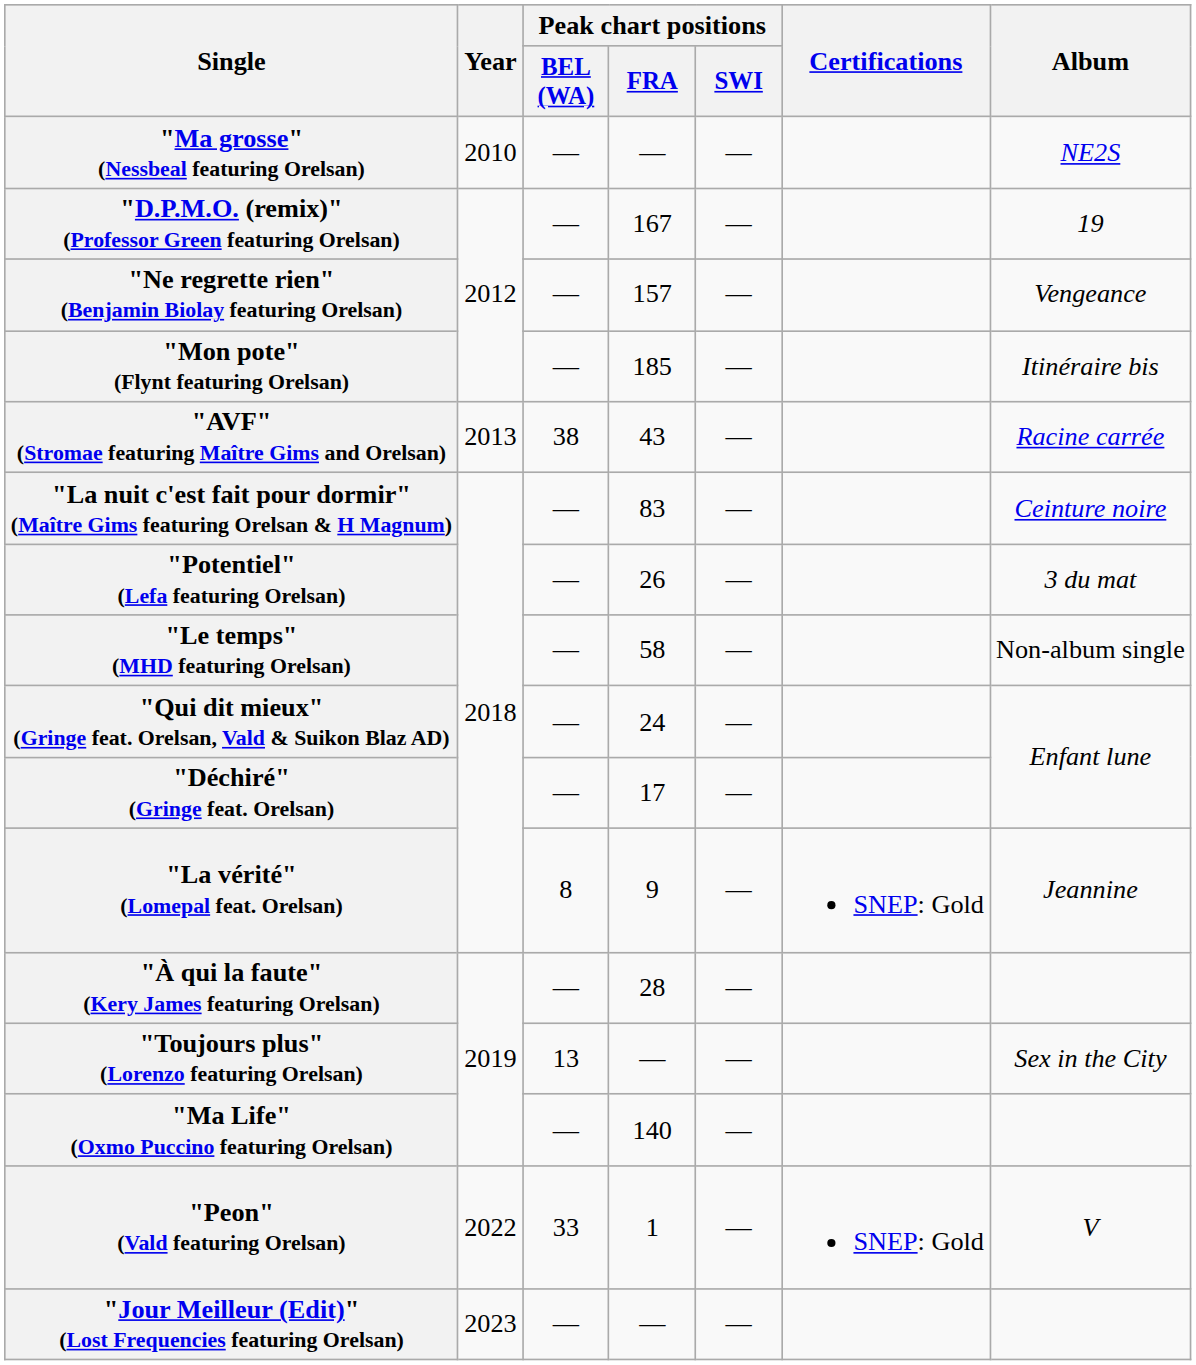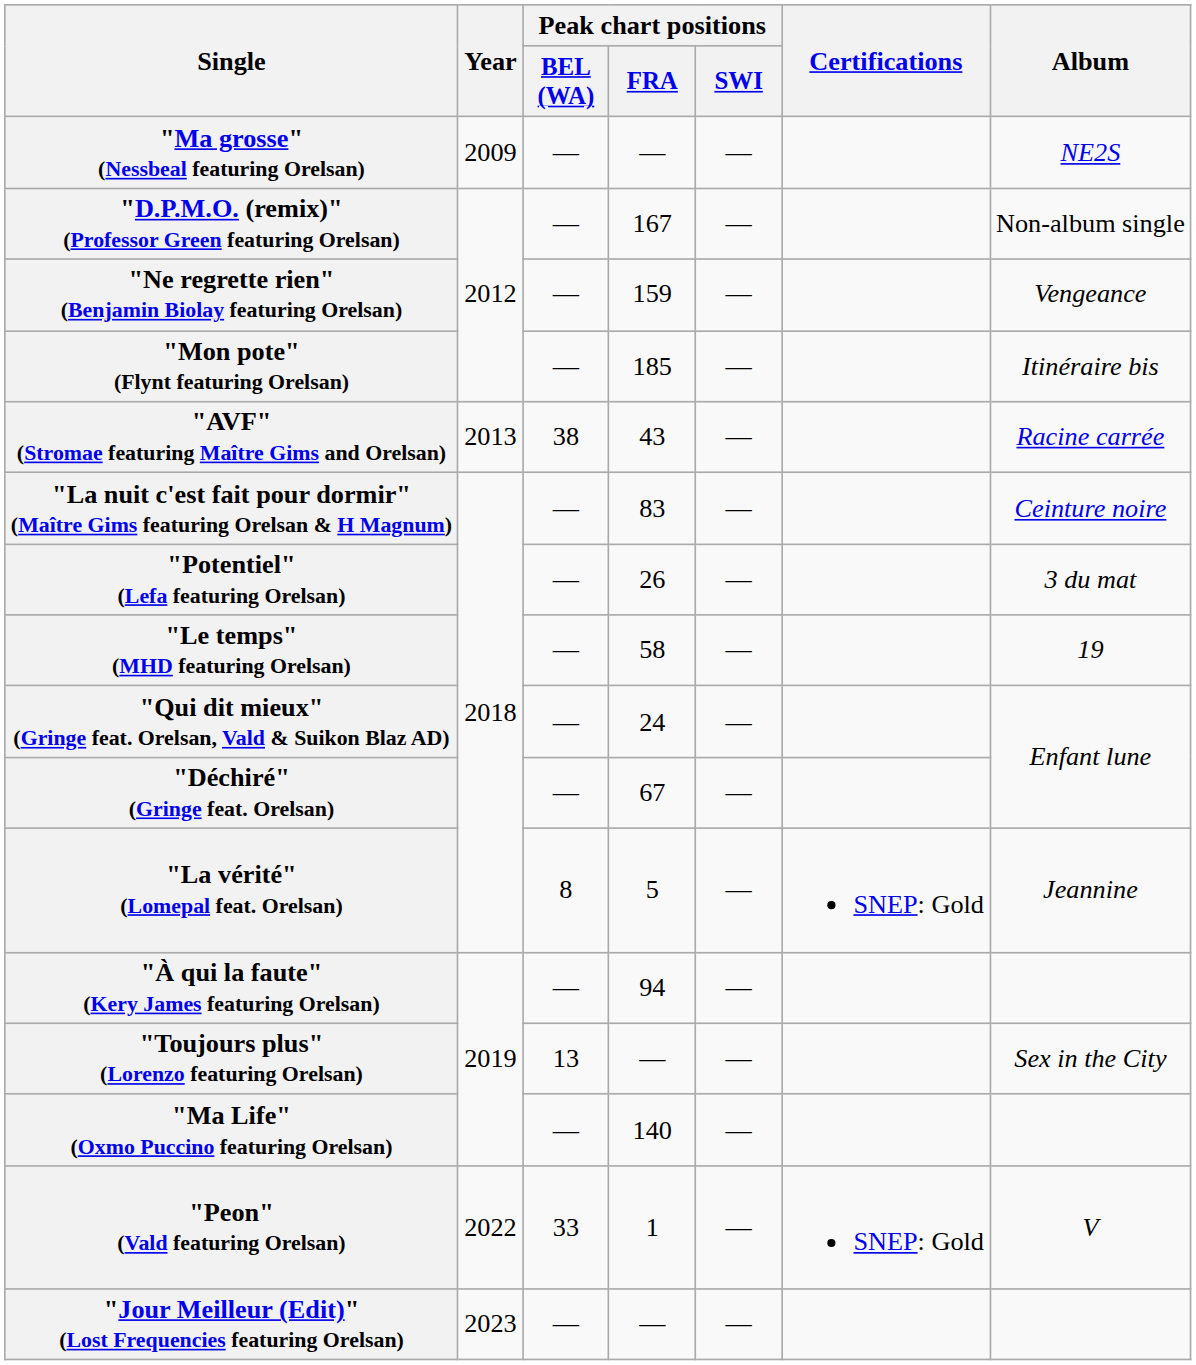"Ma grosse" (Nessbeal featuring Orelsan) | Year: 2010 -> 2009
"D.P.M.O. (remix)" (Professor Green featuring Orelsan) | Album: 19 -> Non-album single
"Ne regrette rien" (Benjamin Biolay featuring Orelsan) | Peak chart positions / FRA: 157 -> 159
"Le temps" (MHD featuring Orelsan) | Album: Non-album single -> 19
"Déchiré" (Gringe feat. Orelsan) | Peak chart positions / FRA: 17 -> 67
"La vérité" (Lomepal feat. Orelsan) | Peak chart positions / FRA: 9 -> 5
"À qui la faute" (Kery James featuring Orelsan) | Peak chart positions / FRA: 28 -> 94
